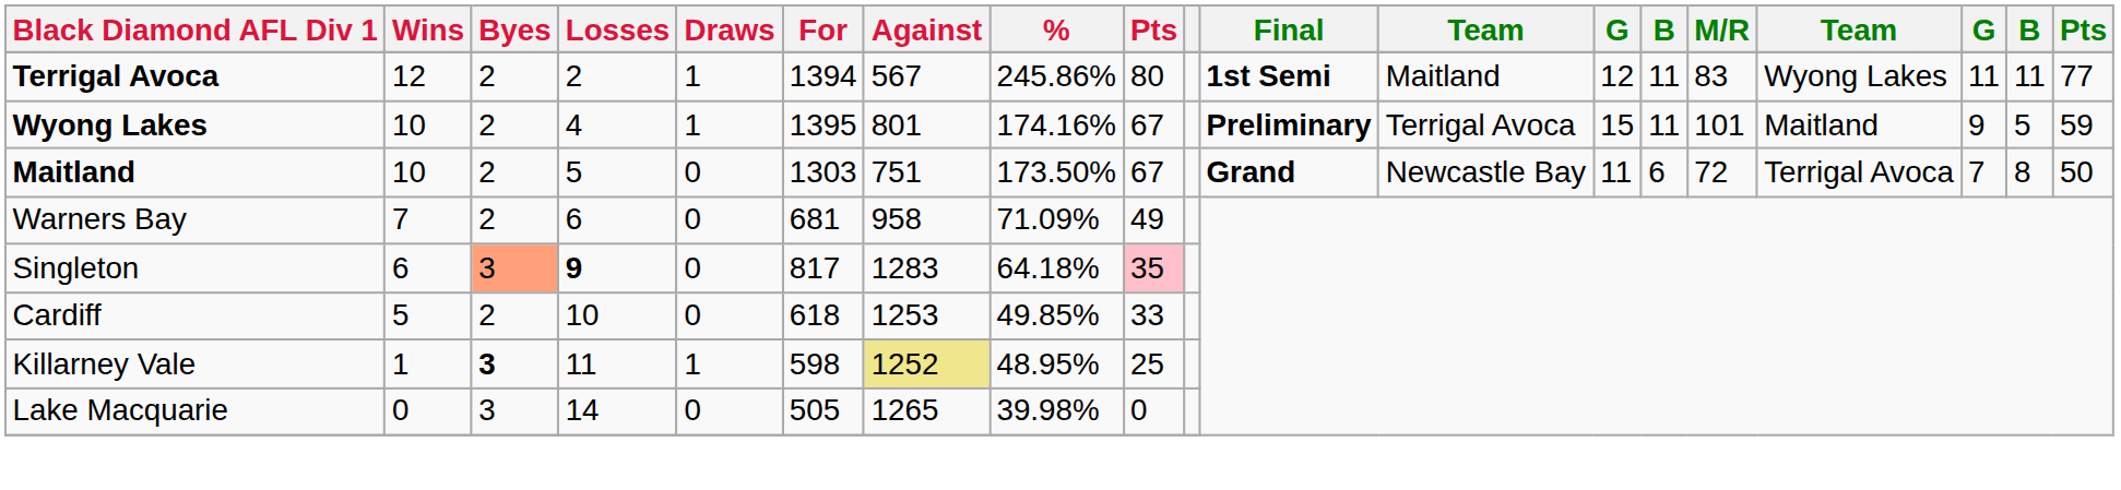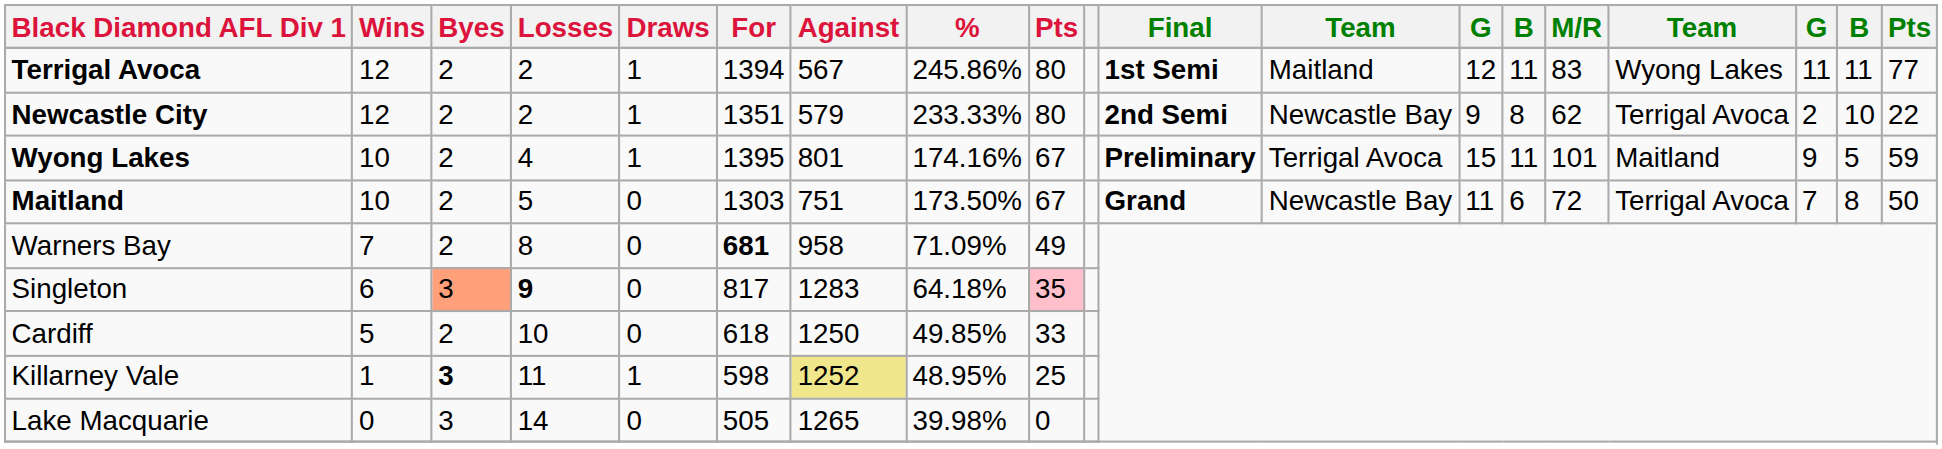+ row: Newcastle City | 12 | 2 | 2 | 1 | 1351 | 579 | 233.33% | 80 | 2nd Semi | Newcastle Bay | 9 | 8 | 62 | Terrigal Avoca | 2 | 10 | 22
Warners Bay | Losses: 6 -> 8
Warners Bay | For: normal -> bold
Cardiff | Against: 1253 -> 1250
